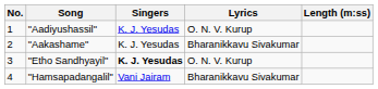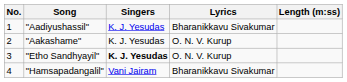"Aadiyushassil" | Lyrics: O. N. V. Kurup -> Bharanikkavu Sivakumar
"Aakashame" | Lyrics: Bharanikkavu Sivakumar -> O. N. V. Kurup
